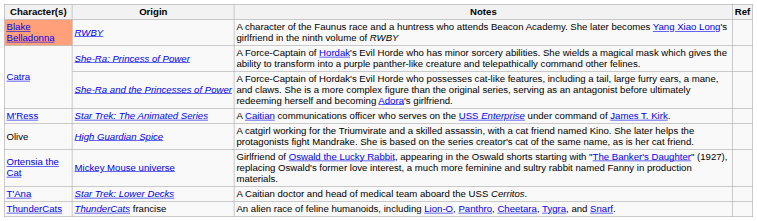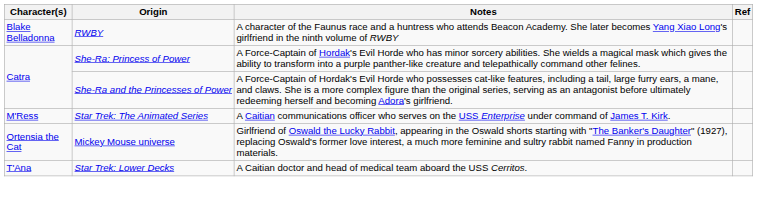RWBY | Character(s): lightsalmon background -> no background
- row: Olive | High Guardian Spice | A catgirl working for the Triumvirate and a skilled assassin, with a cat friend named Kino. She later helps the protagonists fight Mandrake. She is based on the series creator's cat of the same name, as is her cat friend.
- row: ThunderCats | ThunderCats francise | An alien race of feline humanoids, including Lion-O, Panthro, Cheetara, Tygra, and Snarf.
